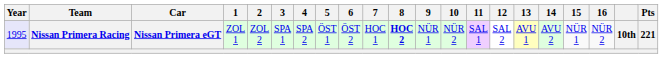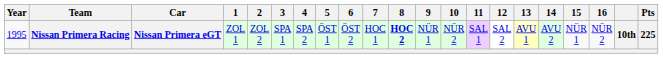Nissan Primera Racing | Year: lavender background -> no background
Nissan Primera Racing | Pts: 221 -> 225
